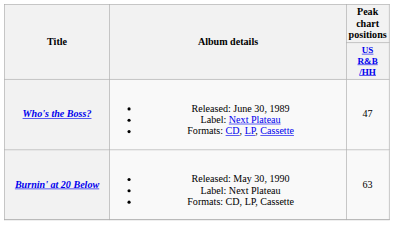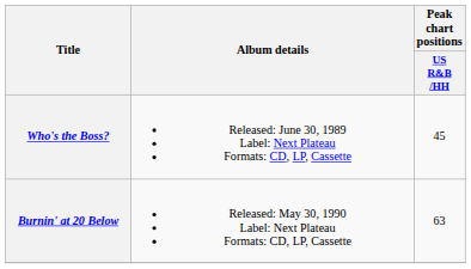Who's the Boss? | Peak chart positions / US R&B /HH: 47 -> 45
